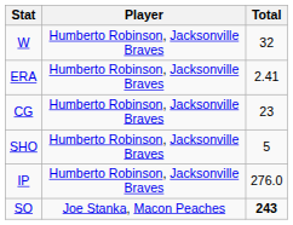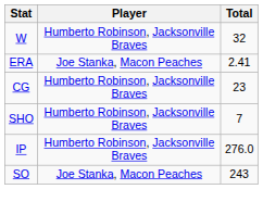ERA | Player: Humberto Robinson, Jacksonville Braves -> Joe Stanka, Macon Peaches
SHO | Total: 5 -> 7
SO | Total: bold -> normal
